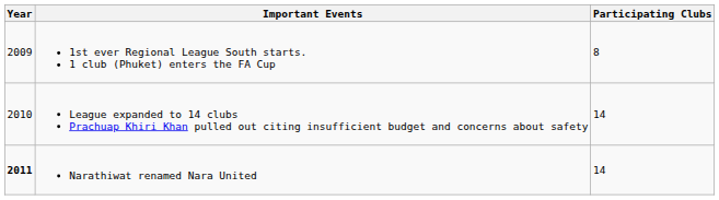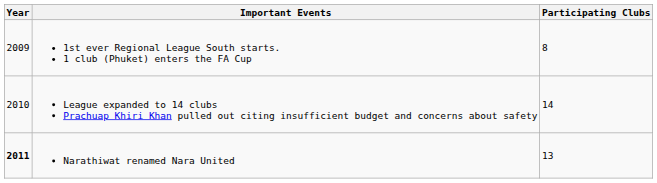Narathiwat renamed Nara United | Participating Clubs: 14 -> 13
